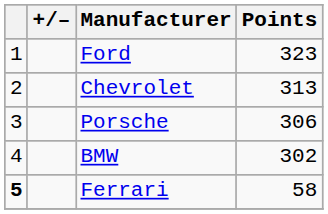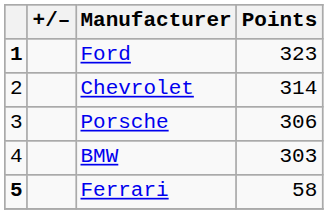Ford | column 1: normal -> bold
Chevrolet | Points: 313 -> 314
BMW | Points: 302 -> 303
